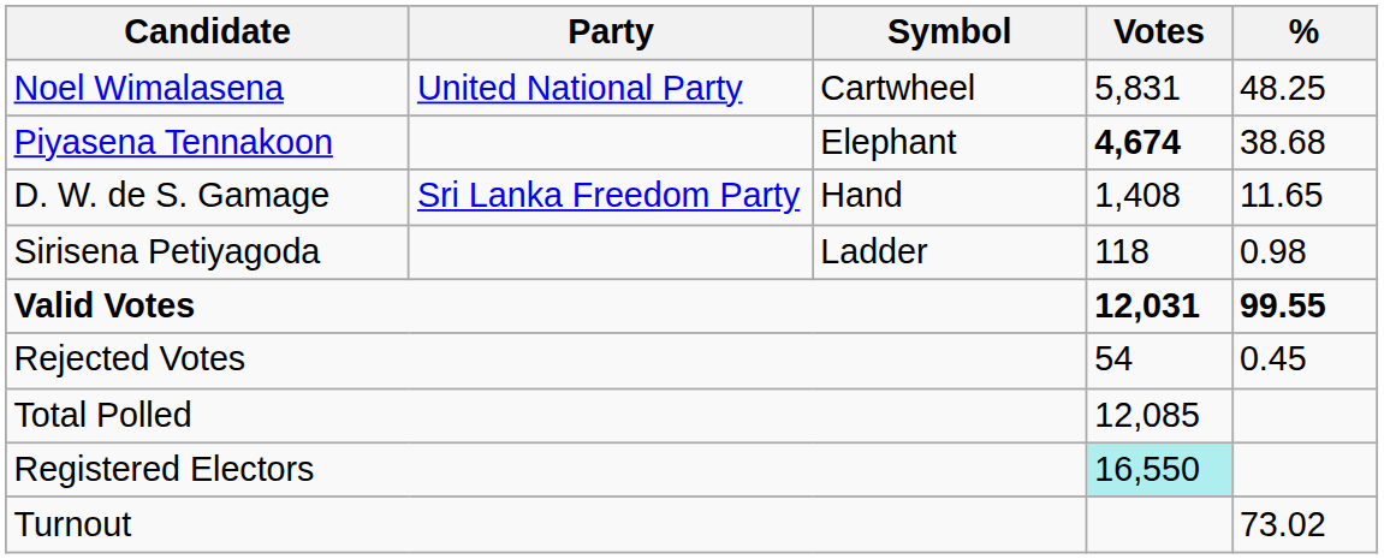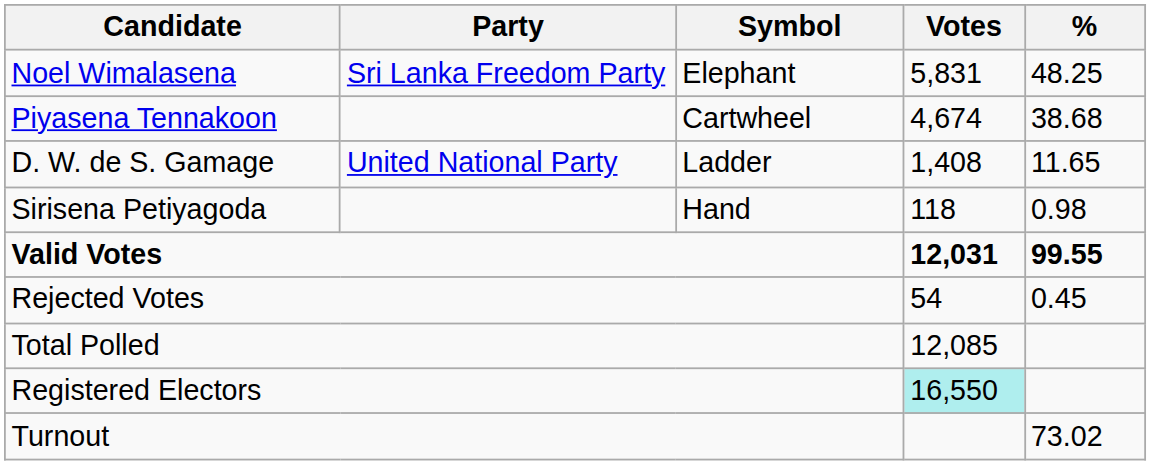Noel Wimalasena | Party: United National Party -> Sri Lanka Freedom Party
Noel Wimalasena | Symbol: Cartwheel -> Elephant
Piyasena Tennakoon | Symbol: Elephant -> Cartwheel
Piyasena Tennakoon | Votes: bold -> normal
D. W. de S. Gamage | Party: Sri Lanka Freedom Party -> United National Party
D. W. de S. Gamage | Symbol: Hand -> Ladder
Sirisena Petiyagoda | Symbol: Ladder -> Hand
